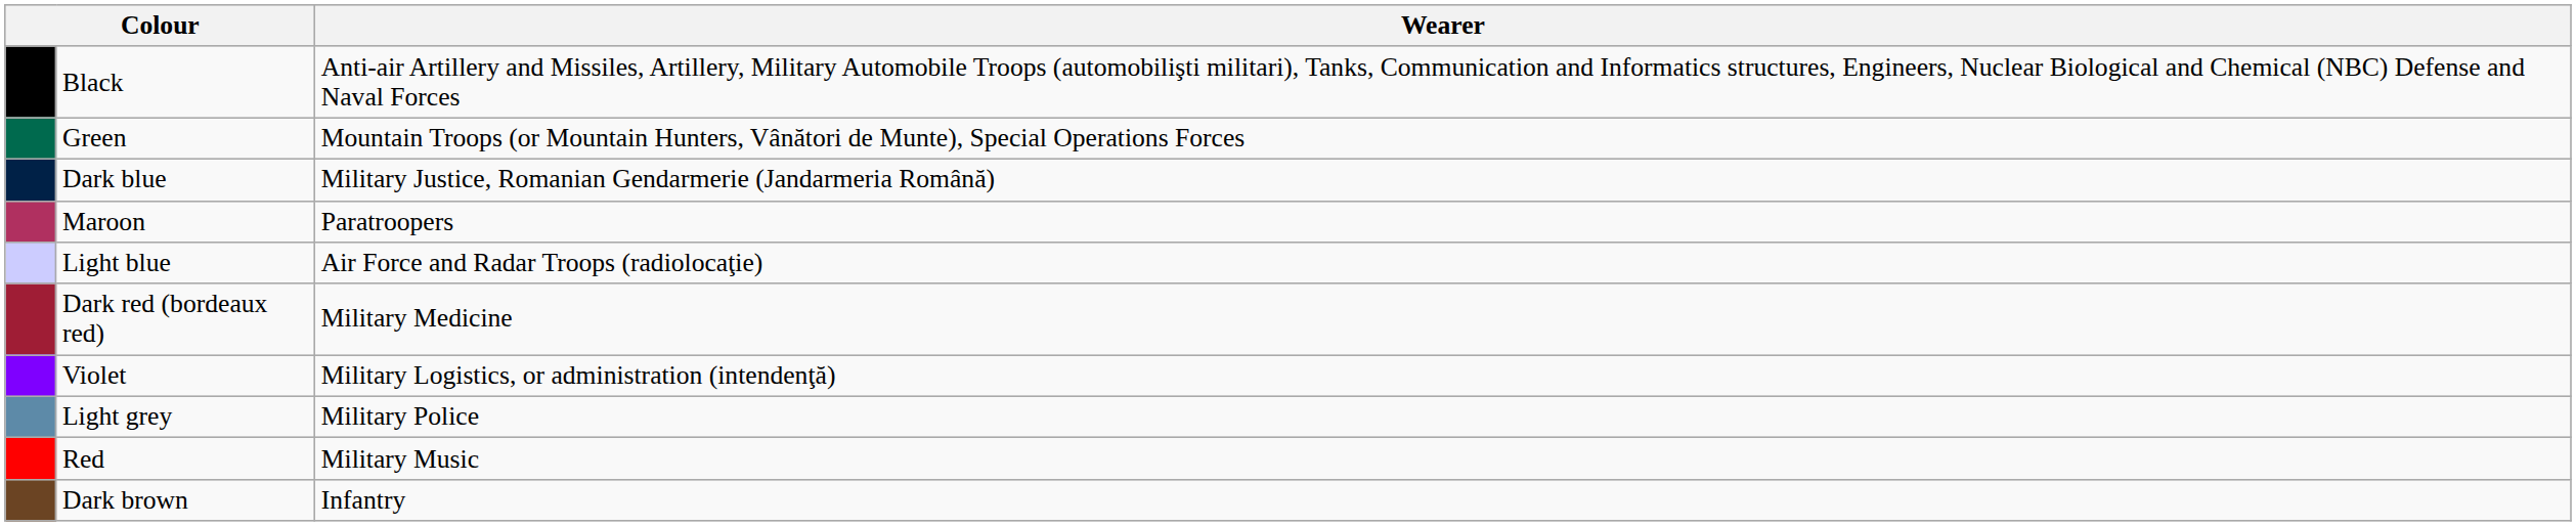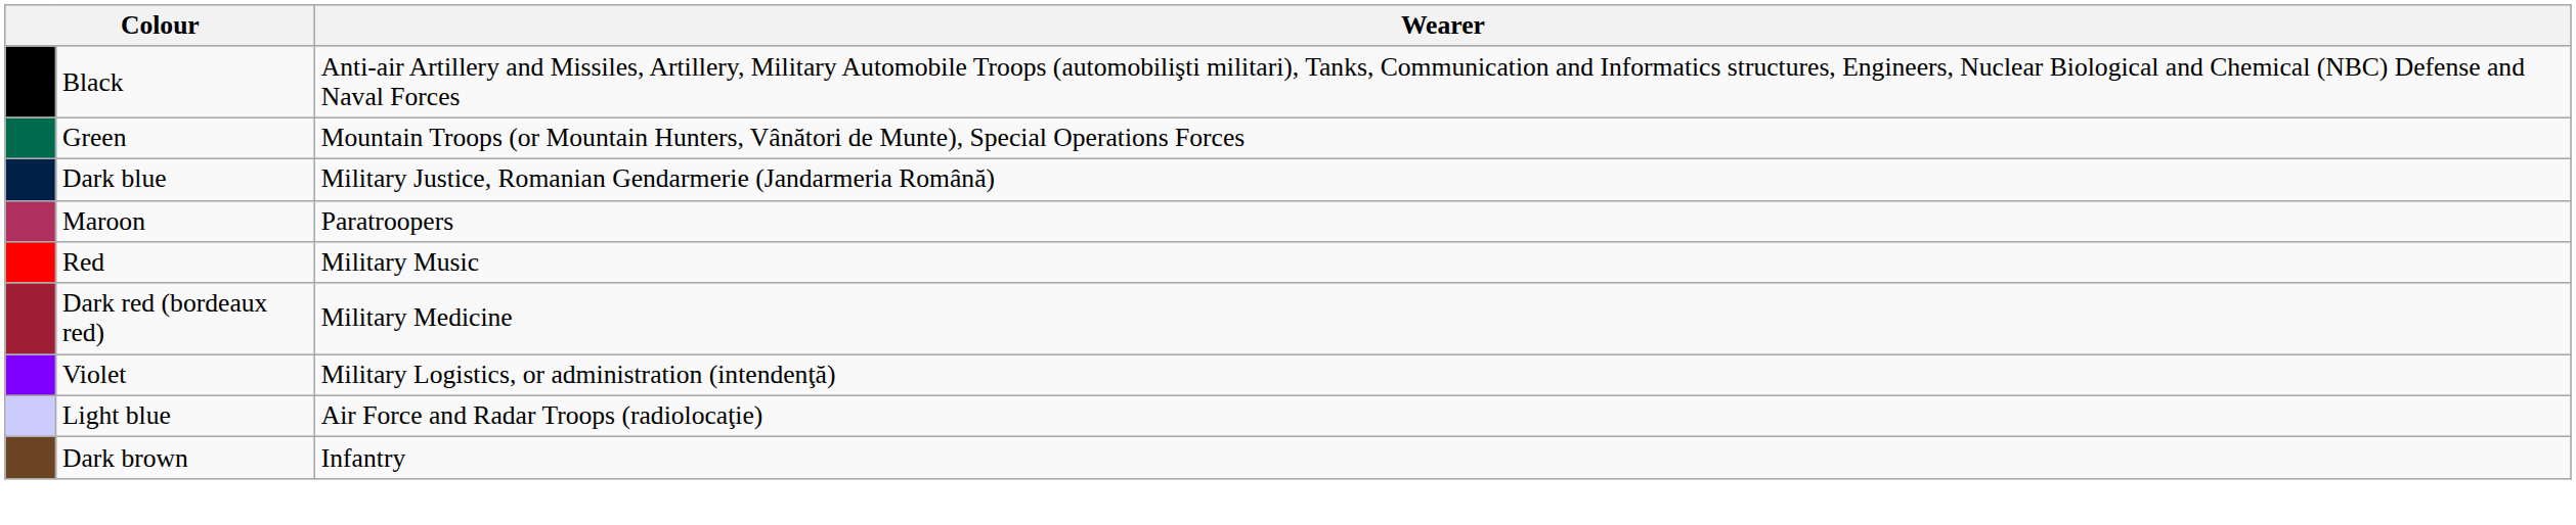rows swapped: Red <-> Light blue
- row: Light grey | Military Police
